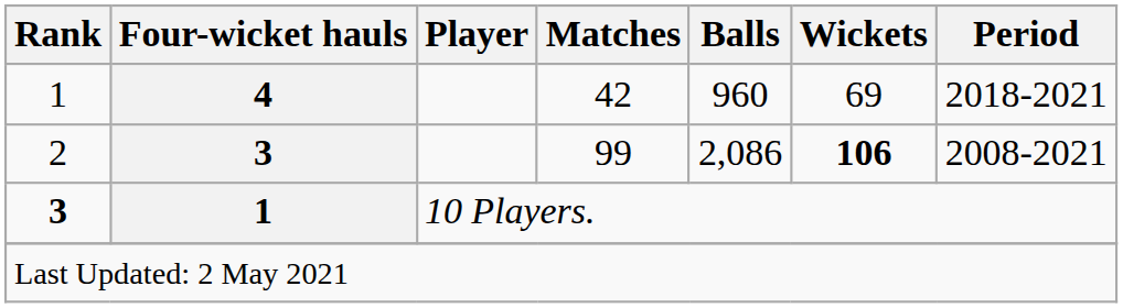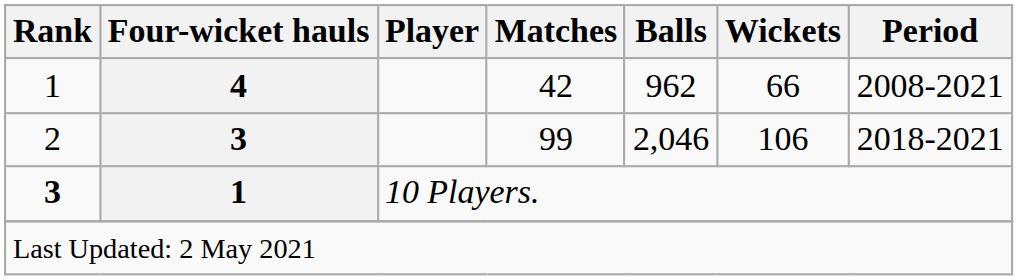42 | Balls: 960 -> 962
42 | Wickets: 69 -> 66
42 | Period: 2018-2021 -> 2008-2021
99 | Balls: 2,086 -> 2,046
99 | Wickets: bold -> normal
99 | Period: 2008-2021 -> 2018-2021
